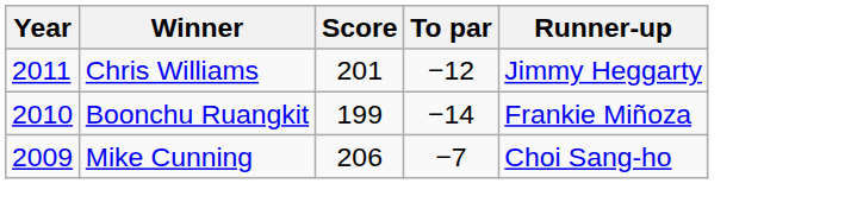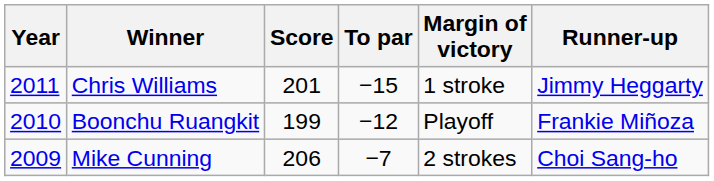+ column: Margin of victory | 1 stroke | Playoff | 2 strokes
Chris Williams | To par: −12 -> −15
Boonchu Ruangkit | To par: −14 -> −12
